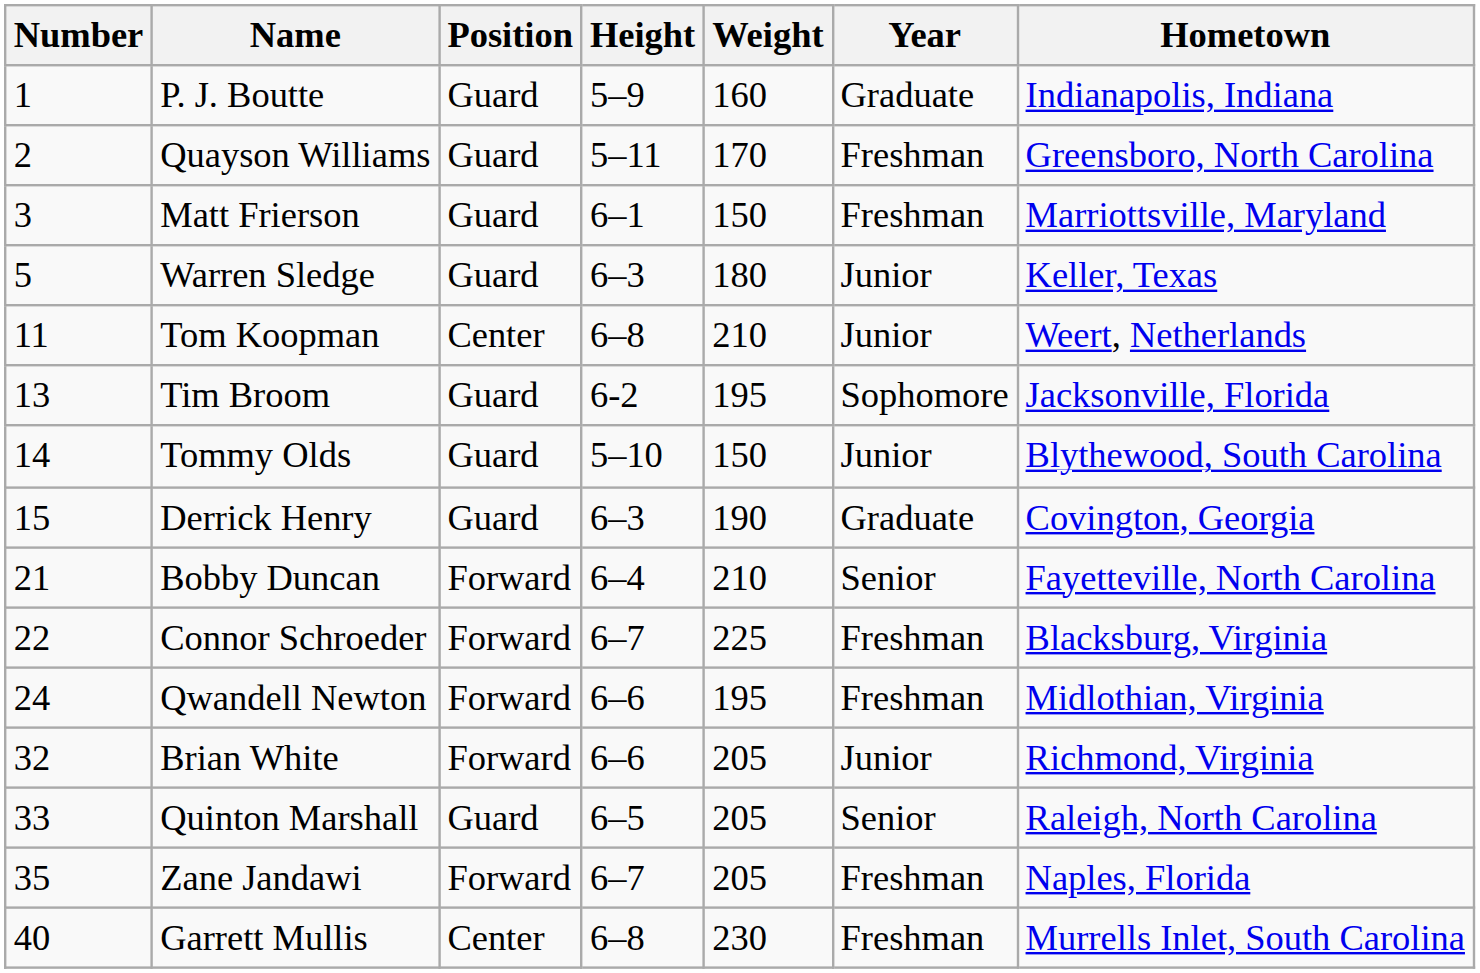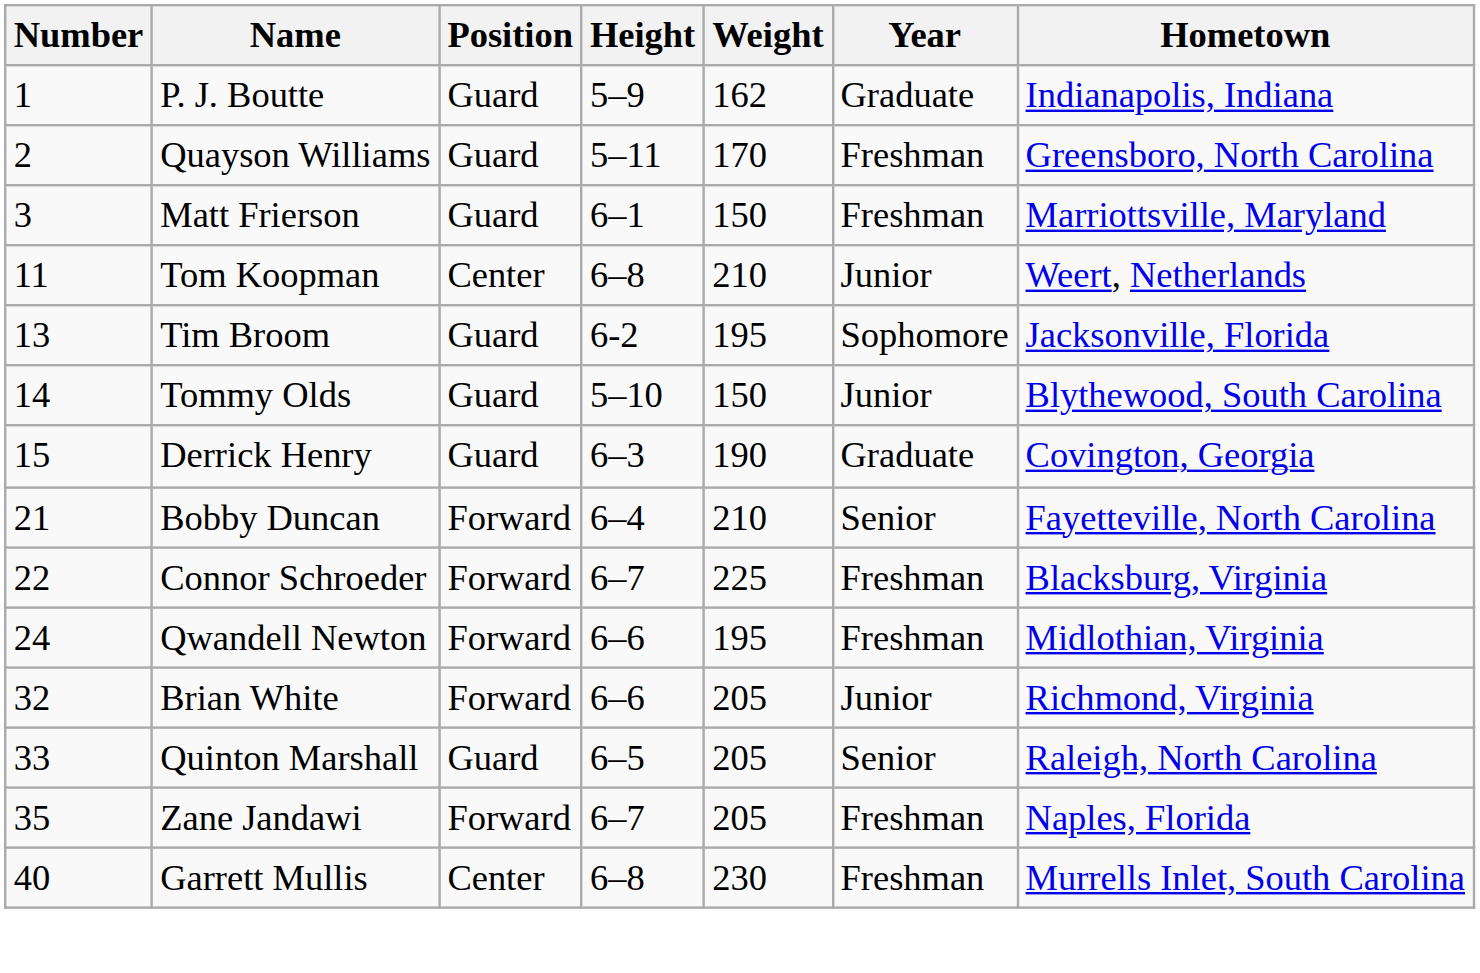P. J. Boutte | Weight: 160 -> 162
- row: 5 | Warren Sledge | Guard | 6–3 | 180 | Junior | Keller, Texas
